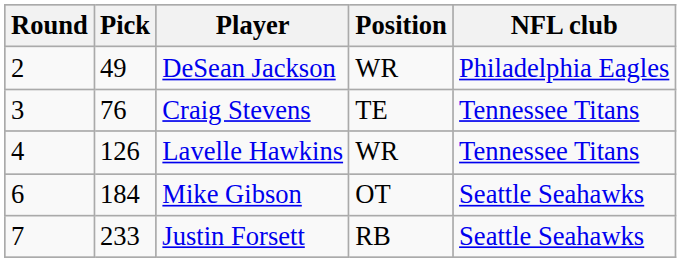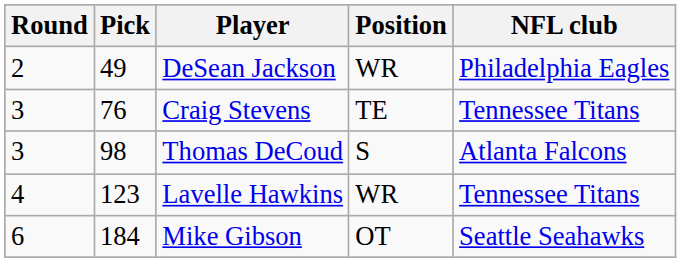+ row: 3 | 98 | Thomas DeCoud | S | Atlanta Falcons
Lavelle Hawkins | Pick: 126 -> 123
- row: 7 | 233 | Justin Forsett | RB | Seattle Seahawks
